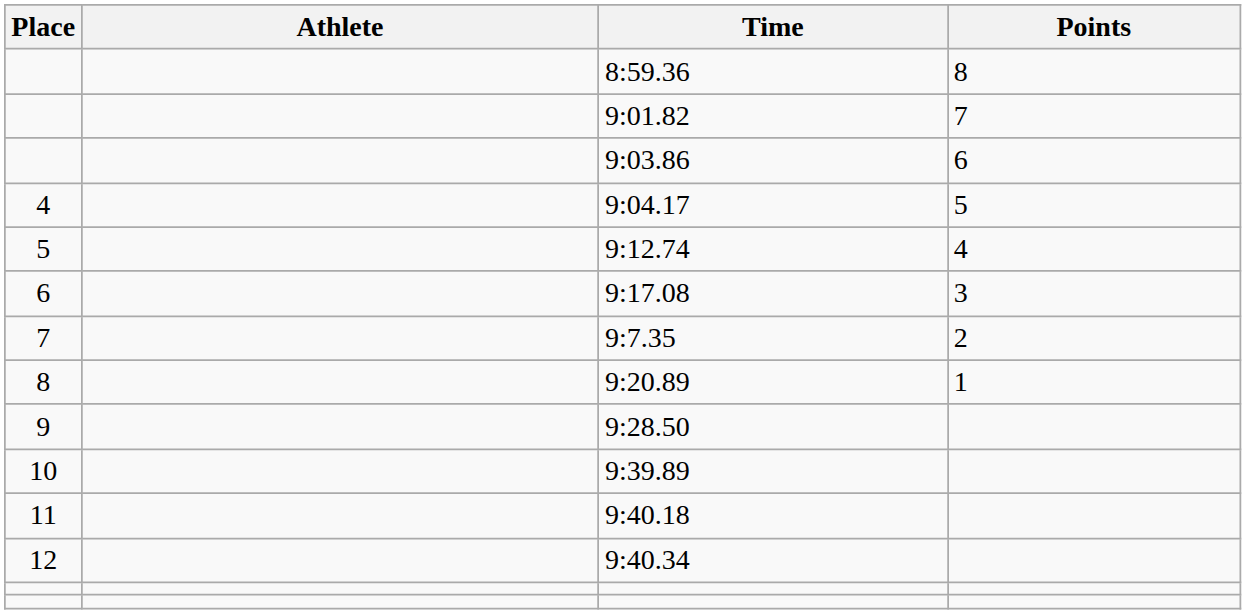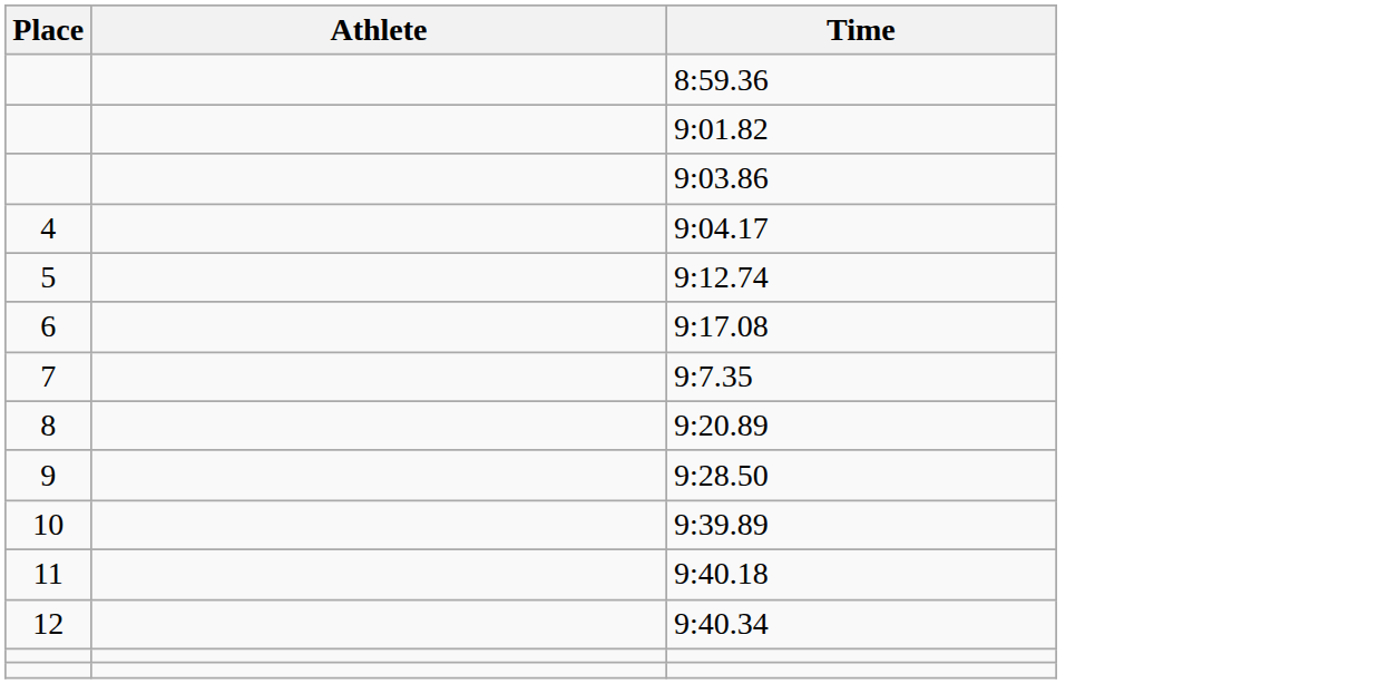- column: Points | 8 | 7 | 6 | 5 | 4 | 3 | 2 | 1
